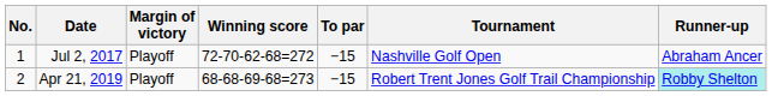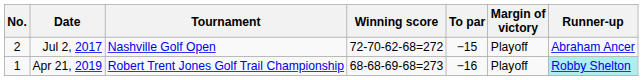columns swapped: Tournament <-> Margin of victory
Jul 2, 2017 | No.: 1 -> 2
Apr 21, 2019 | No.: 2 -> 1
Apr 21, 2019 | To par: −15 -> −16
